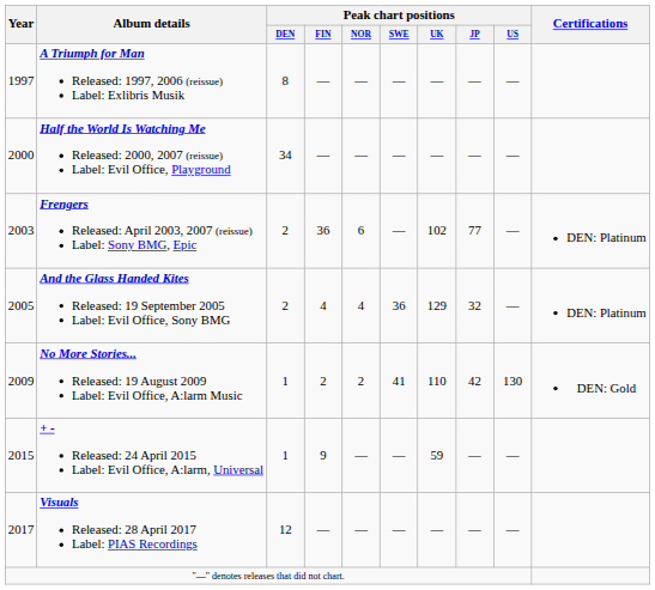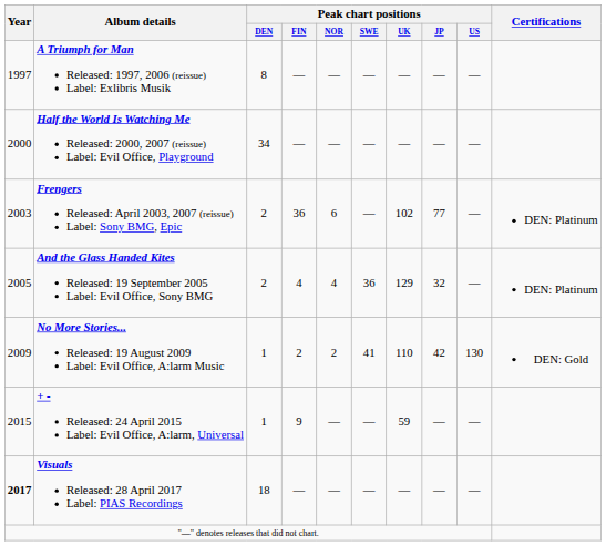Visuals Released: 28 April 2017 Label: PIAS Recordings | Year: normal -> bold
Visuals Released: 28 April 2017 Label: PIAS Recordings | Peak chart positions / DEN: 12 -> 18
